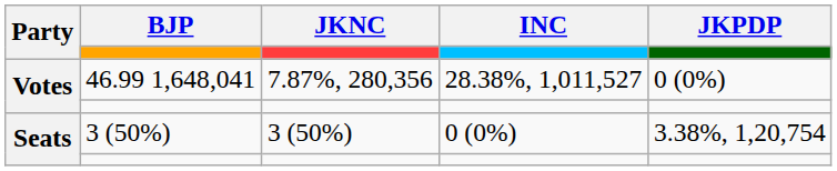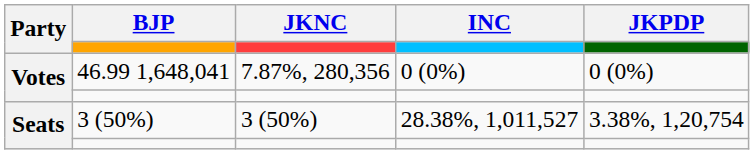Votes / 46.99 1,648,041 | INC: 28.38%, 1,011,527 -> 0 (0%)
Seats / 3 (50%) | INC: 0 (0%) -> 28.38%, 1,011,527
